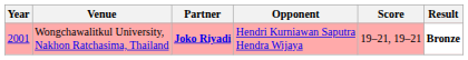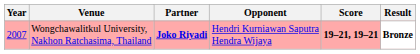Wongchawalitkul University, Nakhon Ratchasima, Thailand | Year: 2001 -> 2007
Wongchawalitkul University, Nakhon Ratchasima, Thailand | Score: normal -> bold
